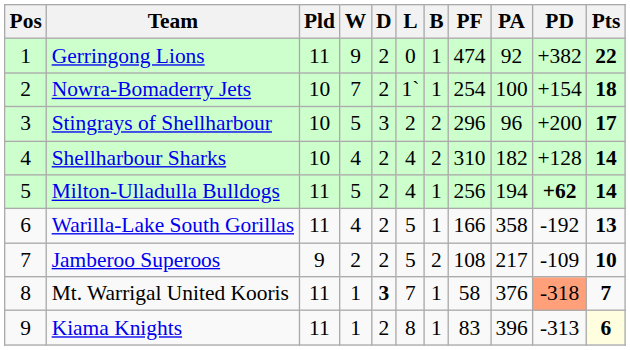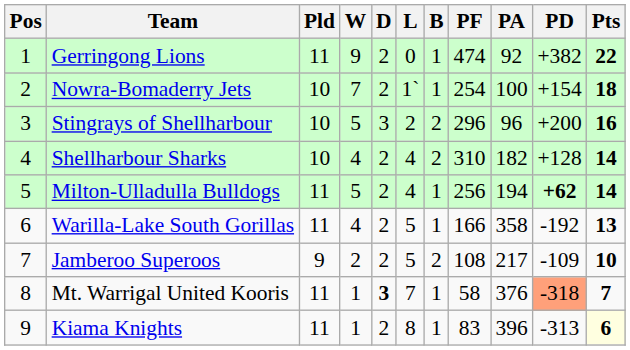Stingrays of Shellharbour | Pts: 17 -> 16
